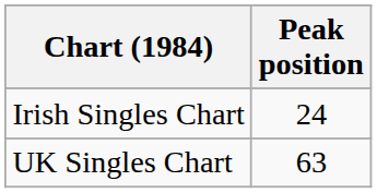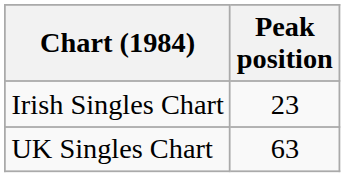Irish Singles Chart | Peak position: 24 -> 23
